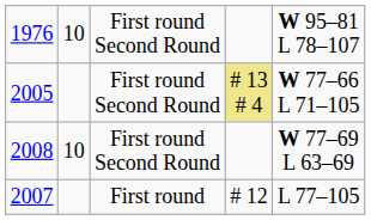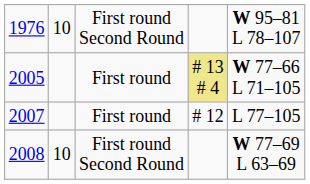2005 | column 3: First round Second Round -> First round
rows swapped: 2007 <-> 2008
